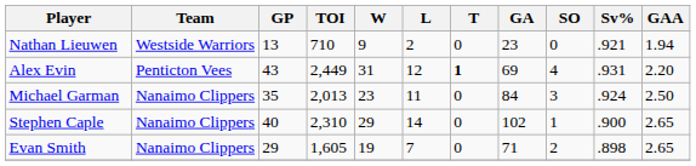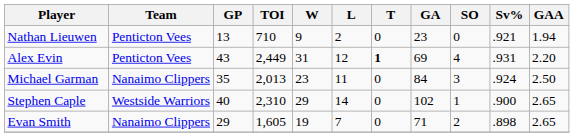Nathan Lieuwen | Team: Westside Warriors -> Penticton Vees
Stephen Caple | Team: Nanaimo Clippers -> Westside Warriors
